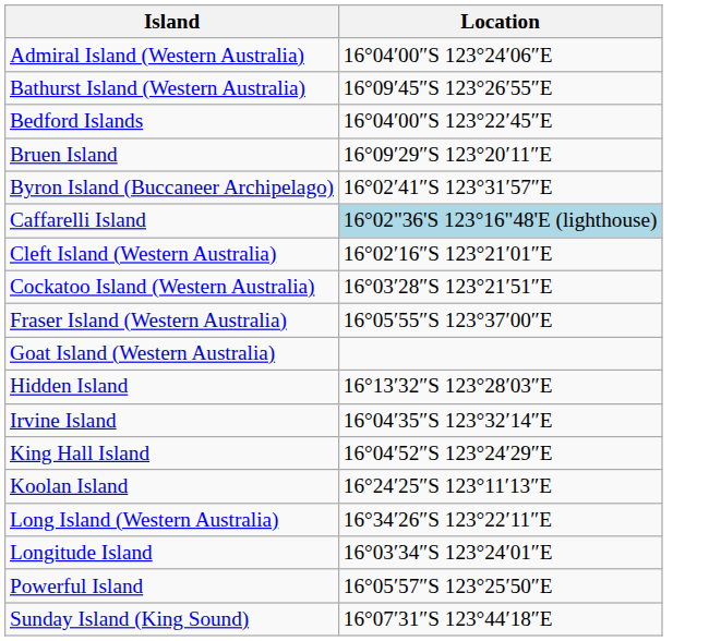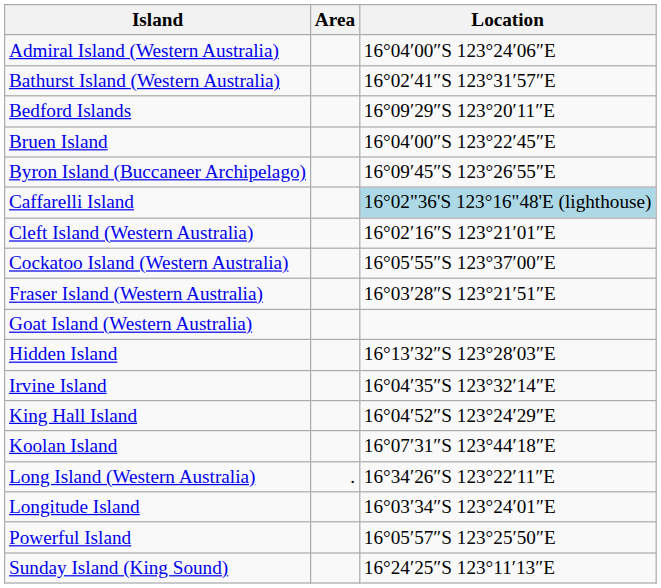+ column: Area | .
Bathurst Island (Western Australia) | Location: 16°09′45″S 123°26′55″E -> 16°02′41″S 123°31′57″E
Bedford Islands | Location: 16°04′00″S 123°22′45″E -> 16°09′29″S 123°20′11″E
Bruen Island | Location: 16°09′29″S 123°20′11″E -> 16°04′00″S 123°22′45″E
Byron Island (Buccaneer Archipelago) | Location: 16°02′41″S 123°31′57″E -> 16°09′45″S 123°26′55″E
Cockatoo Island (Western Australia) | Location: 16°03′28″S 123°21′51″E -> 16°05′55″S 123°37′00″E
Fraser Island (Western Australia) | Location: 16°05′55″S 123°37′00″E -> 16°03′28″S 123°21′51″E
Koolan Island | Location: 16°24′25″S 123°11′13″E -> 16°07′31″S 123°44′18″E
Sunday Island (King Sound) | Location: 16°07′31″S 123°44′18″E -> 16°24′25″S 123°11′13″E
